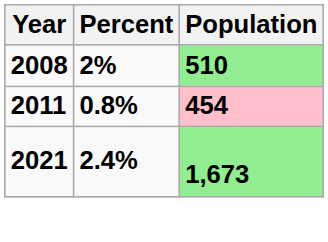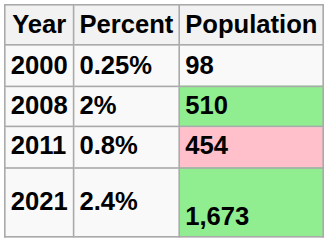+ row: 2000 | 0.25% | 98
